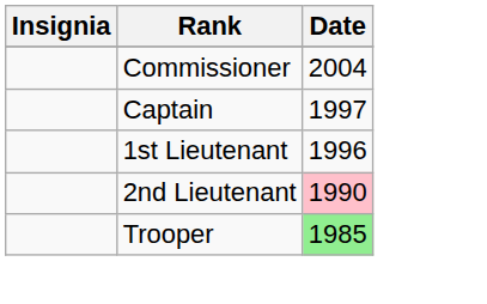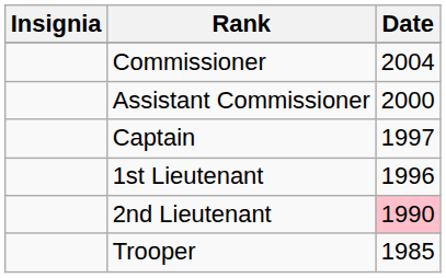+ row: Assistant Commissioner | 2000
Trooper | Date: lightgreen background -> no background
